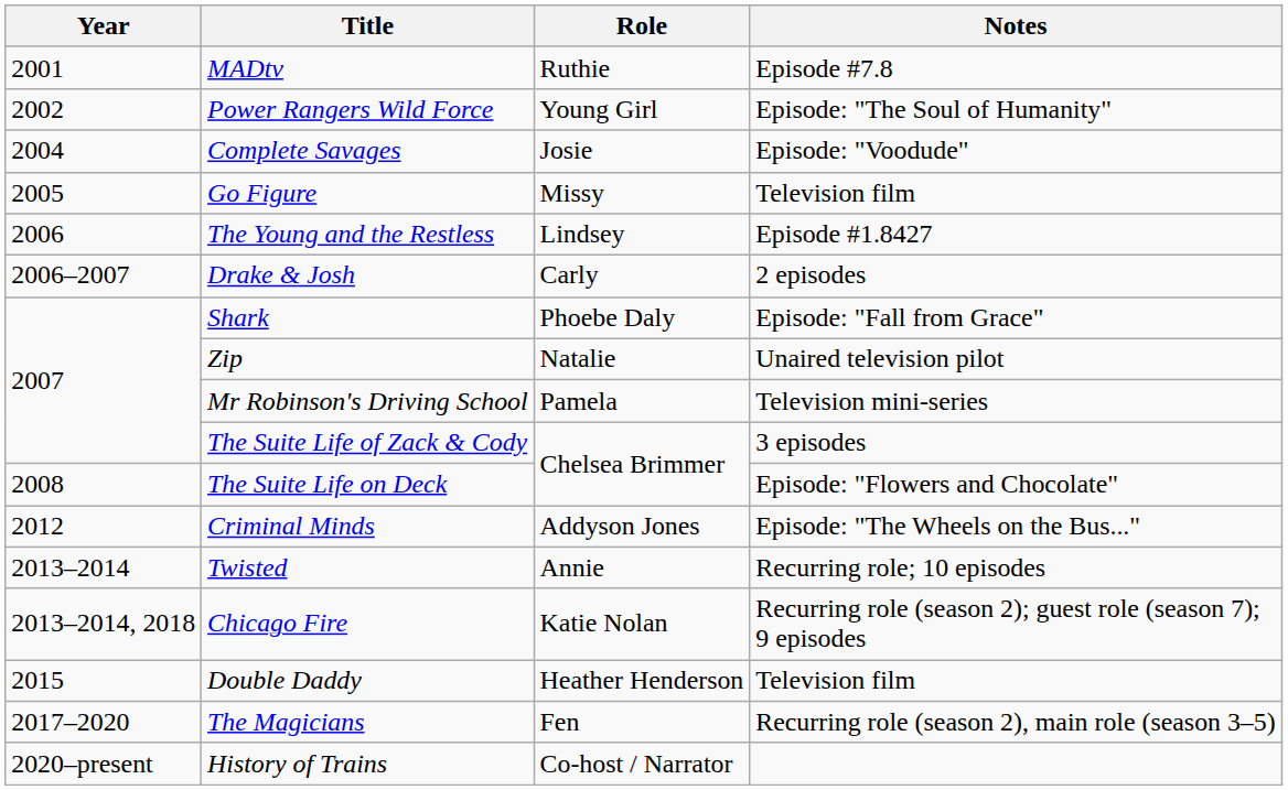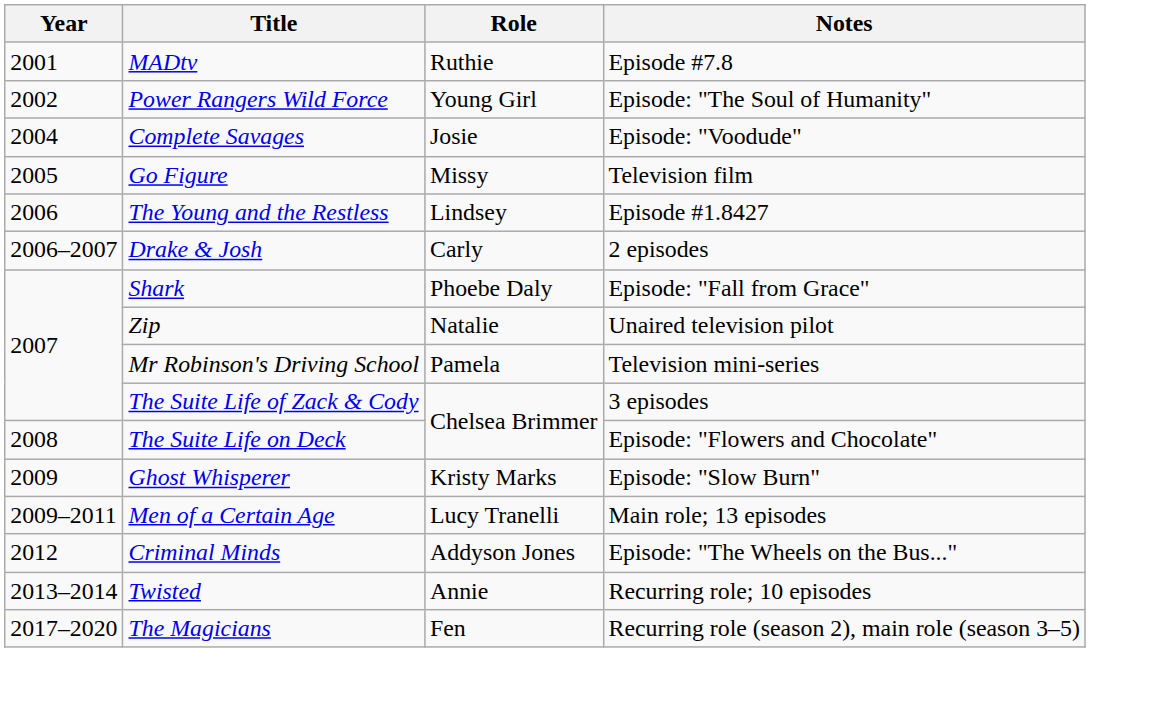+ row: 2009 | Ghost Whisperer | Kristy Marks | Episode: "Slow Burn"
+ row: 2009–2011 | Men of a Certain Age | Lucy Tranelli | Main role; 13 episodes
- row: 2013–2014, 2018 | Chicago Fire | Katie Nolan | Recurring role (season 2); guest role (season 7); 9 episodes
- row: 2015 | Double Daddy | Heather Henderson | Television film
- row: 2020–present | History of Trains | Co-host / Narrator
